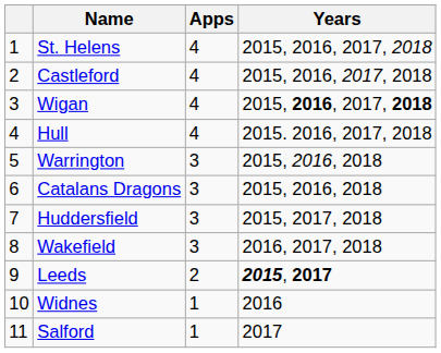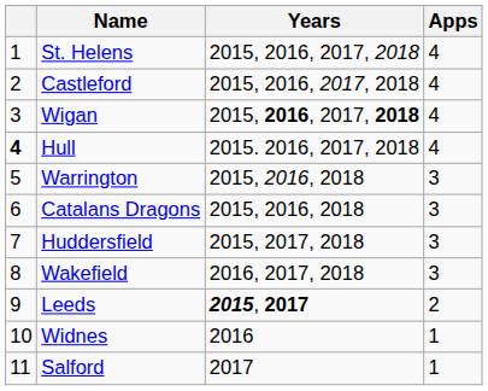columns swapped: Apps <-> Years
Hull | column 1: normal -> bold
